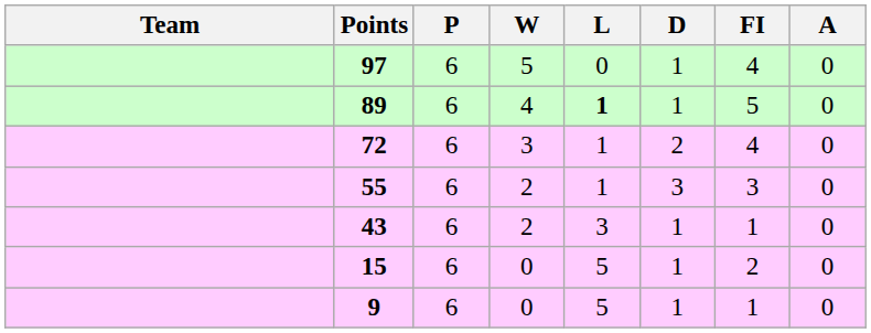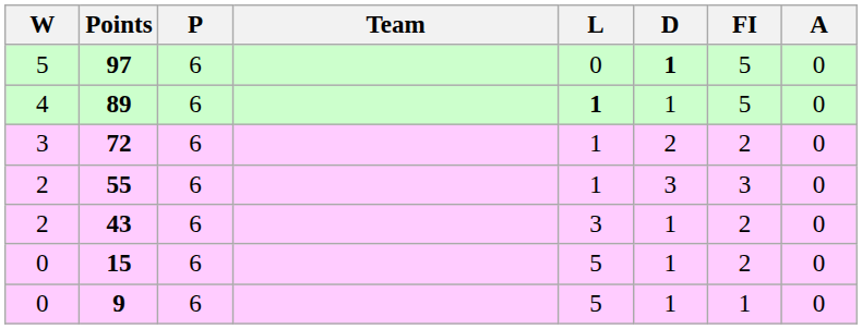columns swapped: Team <-> W
97 | D: normal -> bold
97 | FI: 4 -> 5
72 | FI: 4 -> 2
43 | FI: 1 -> 2
